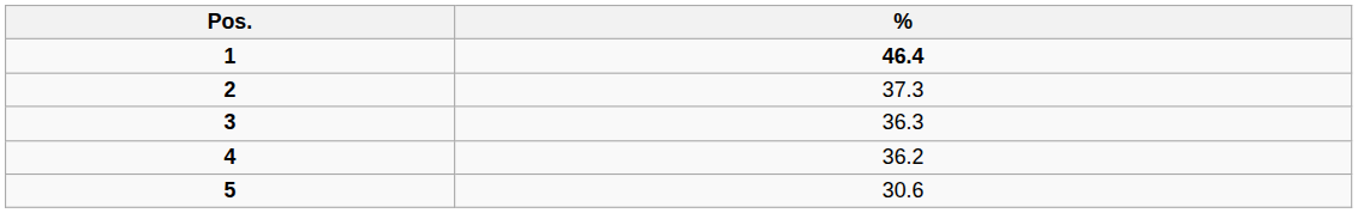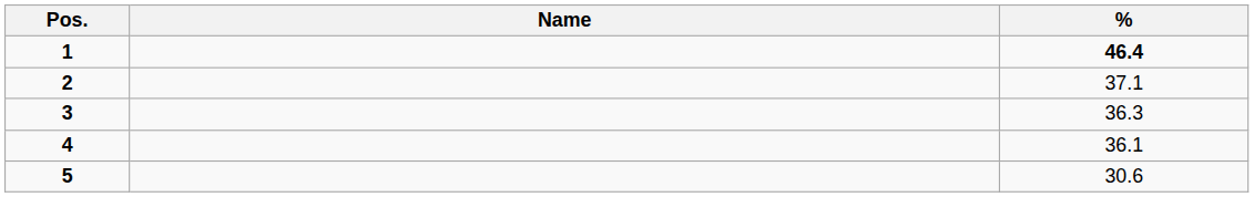+ column: Name
2 | %: 37.3 -> 37.1
4 | %: 36.2 -> 36.1
